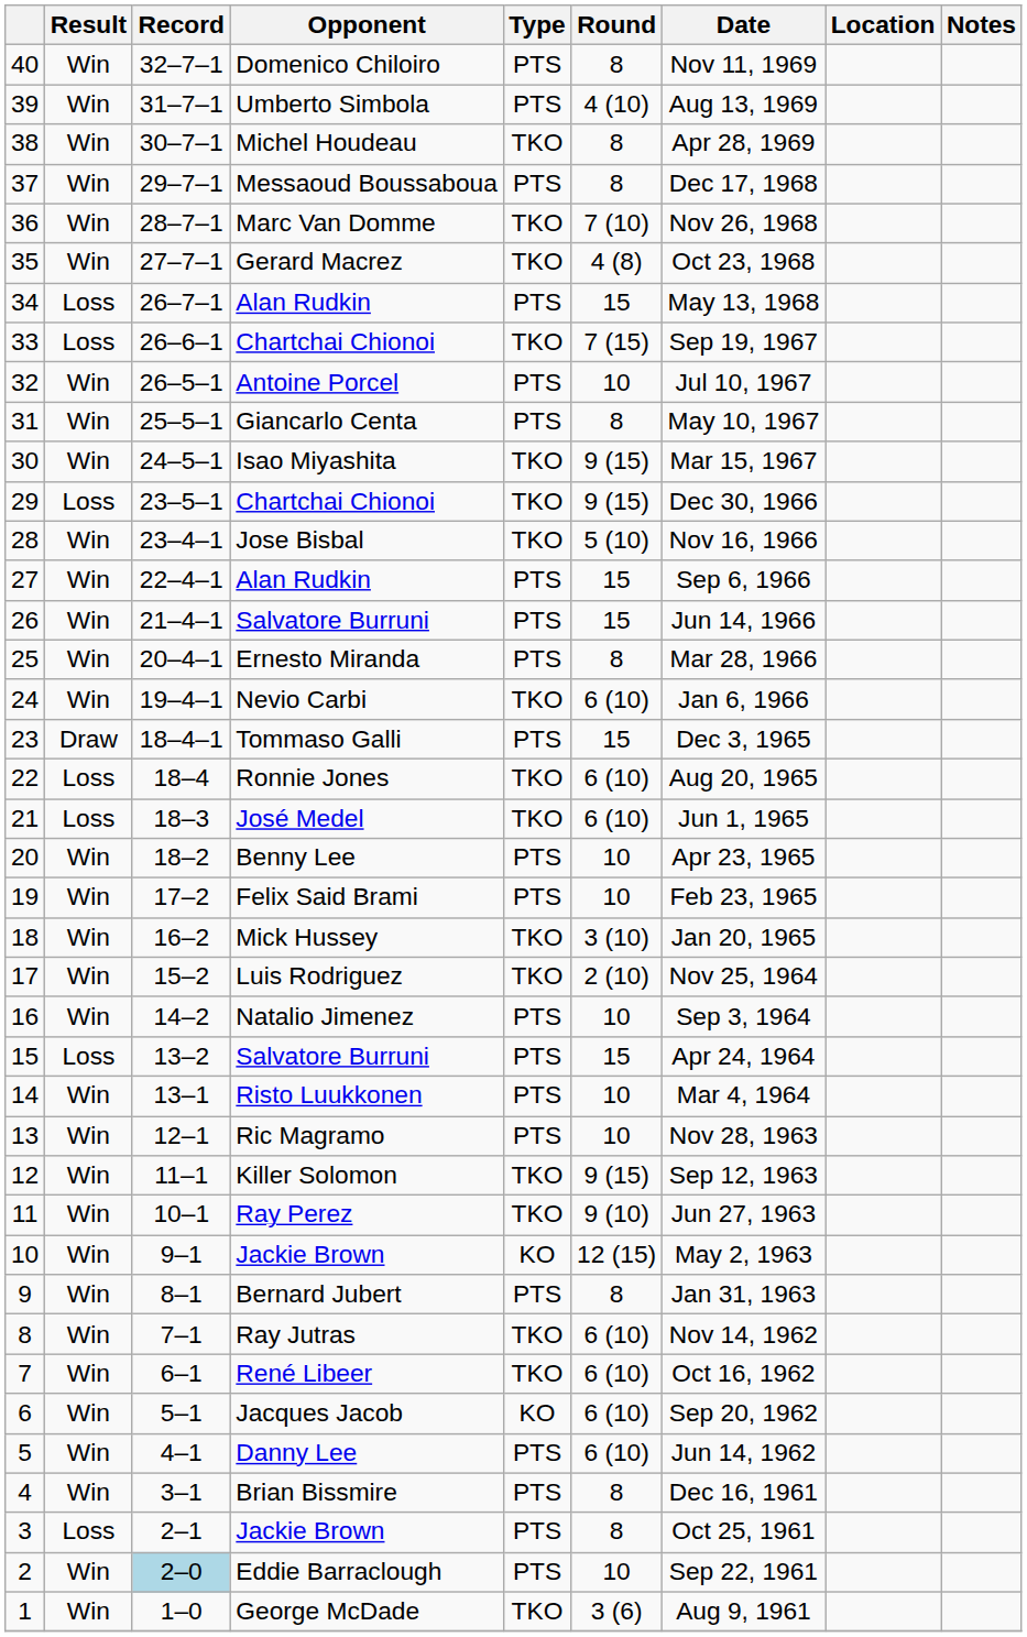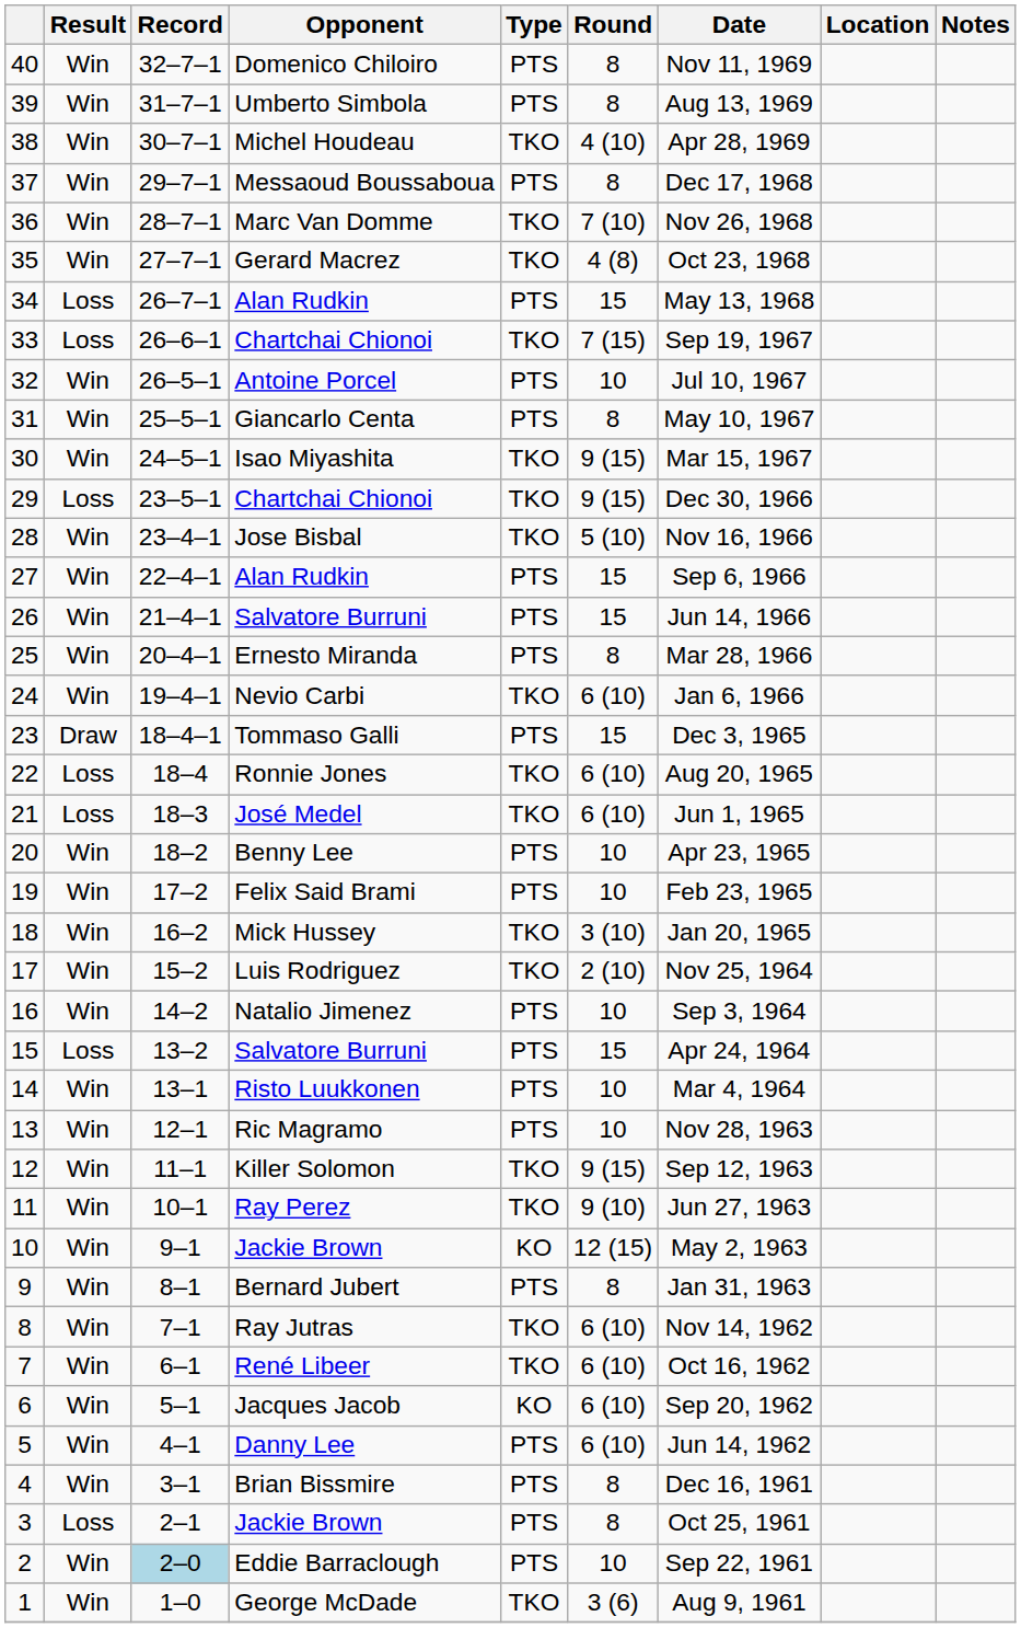Umberto Simbola | Round: 4 (10) -> 8
Michel Houdeau | Round: 8 -> 4 (10)
